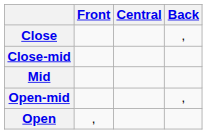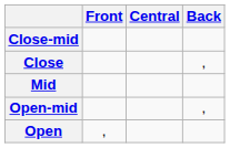rows swapped: Close <-> Close-mid
